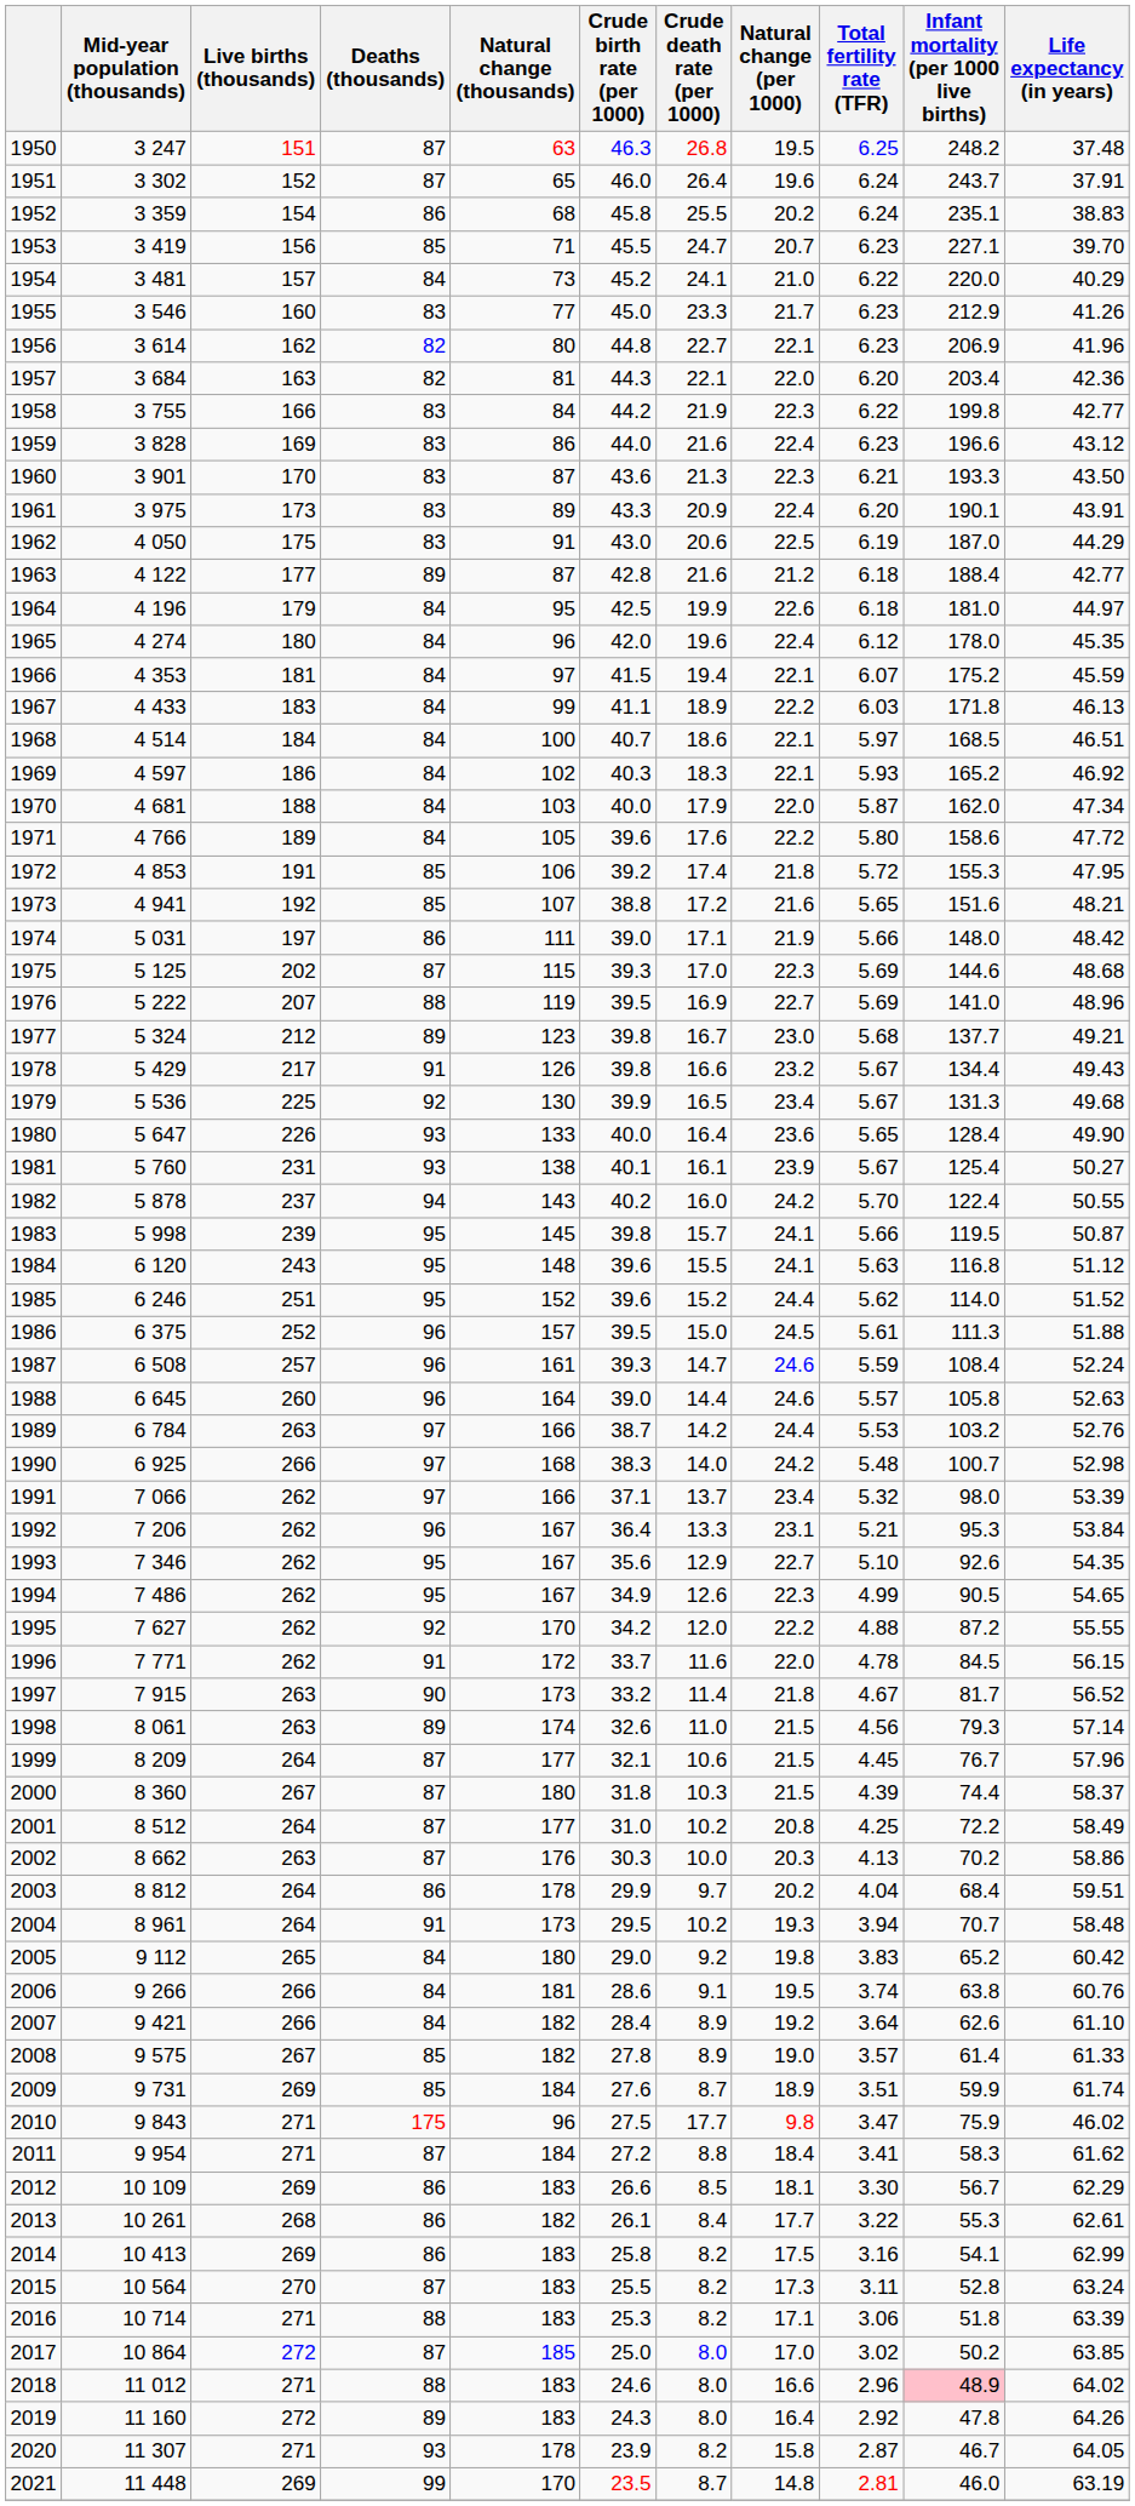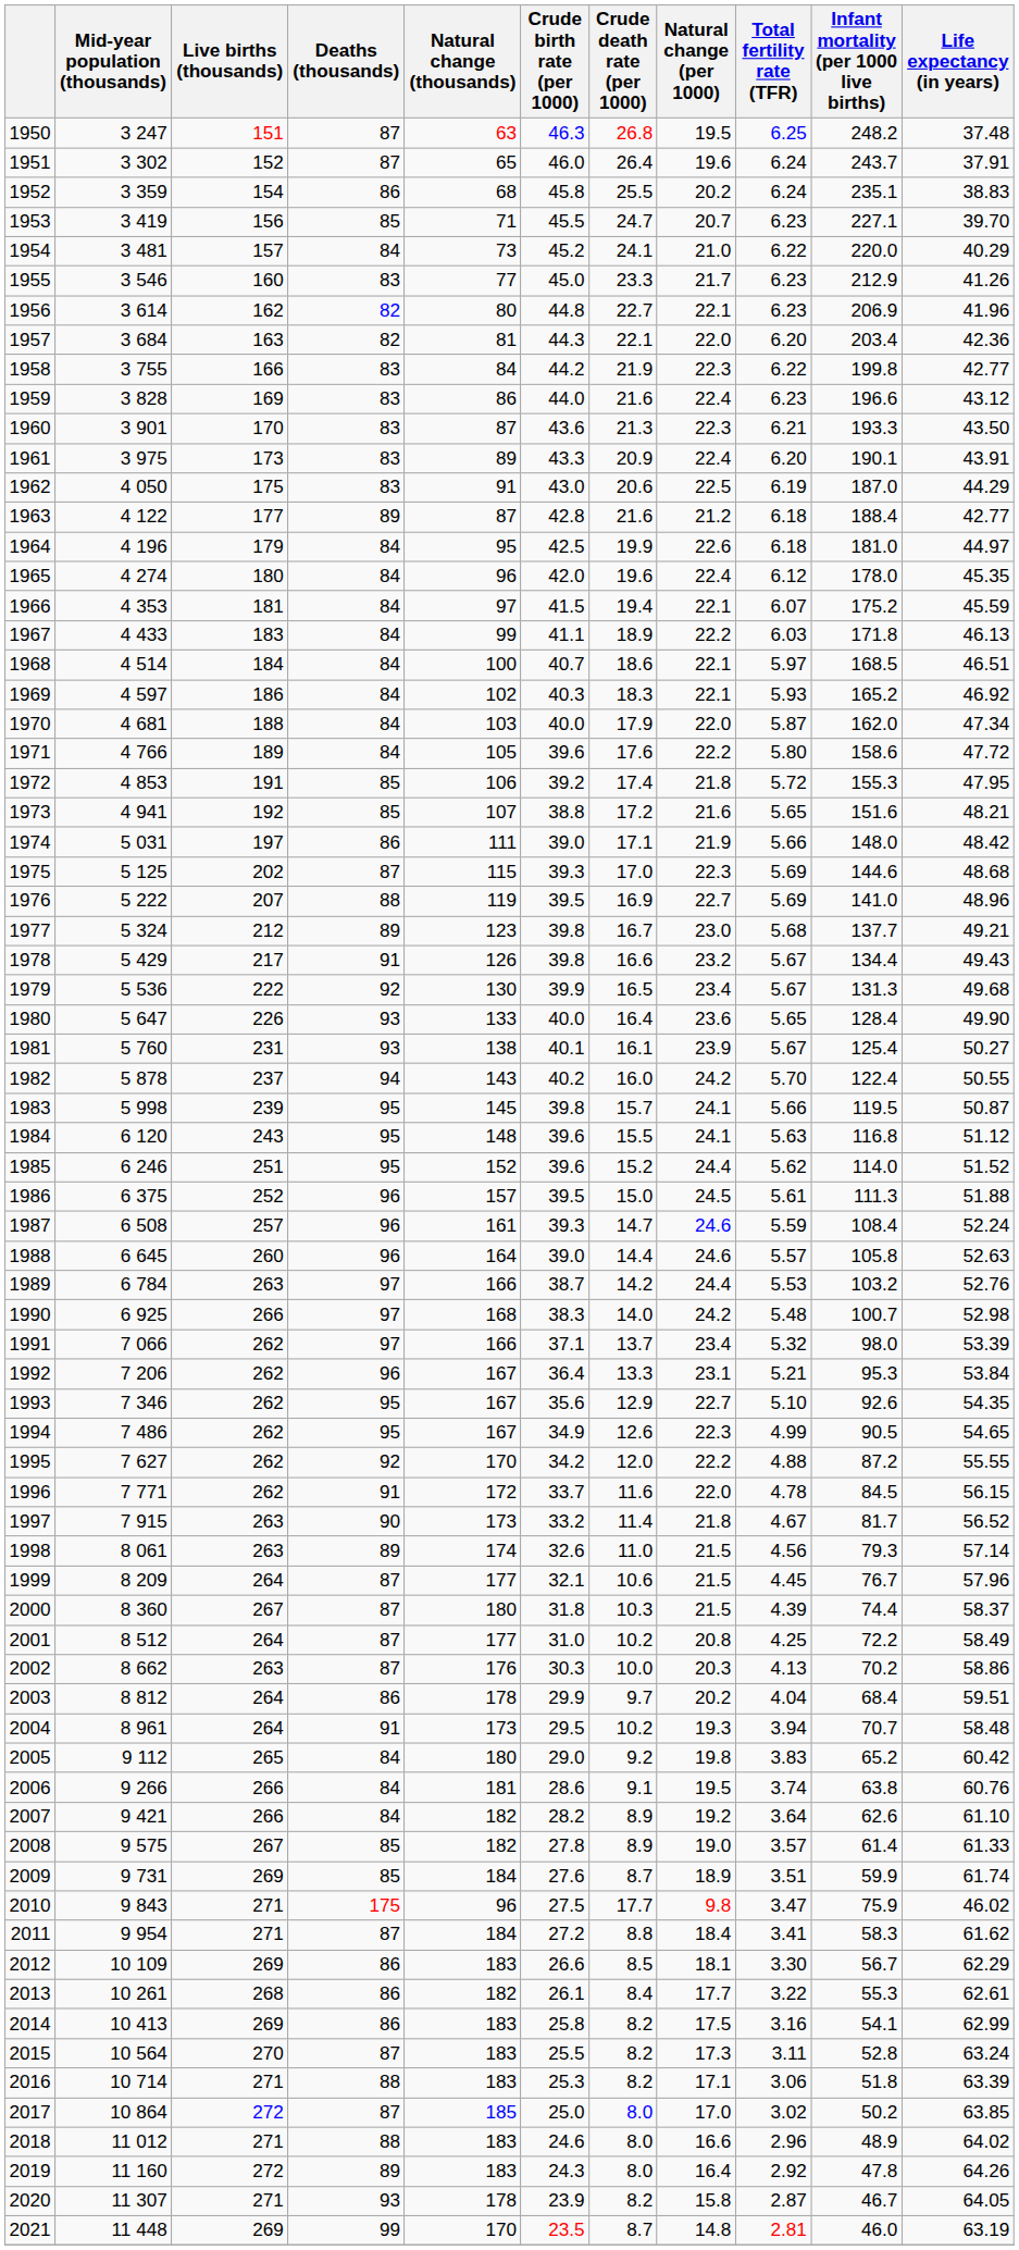1979 | Live births (thousands): 225 -> 222
2007 | Crude birth rate (per 1000): 28.4 -> 28.2
2018 | Infant mortality (per 1000 live births): pink background -> no background
